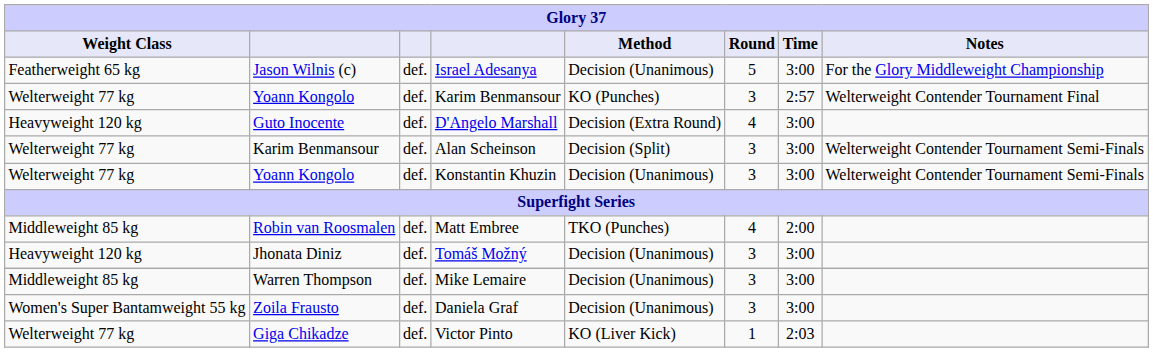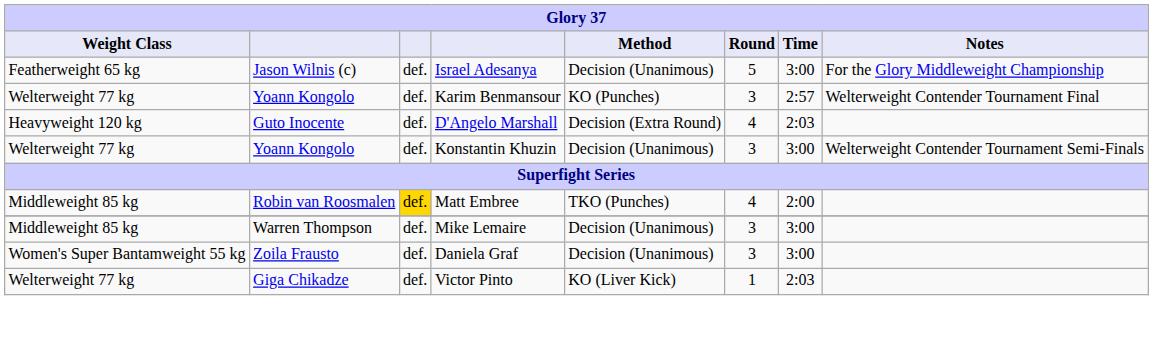D'Angelo Marshall | Time: 3:00 -> 2:03
- row: Welterweight 77 kg | Karim Benmansour | def. | Alan Scheinson | Decision (Split) | 3 | 3:00 | Welterweight Contender Tournament Semi-Finals
Matt Embree | column 3: no background -> gold background
- row: Heavyweight 120 kg | Jhonata Diniz | def. | Tomáš Možný | Decision (Unanimous) | 3 | 3:00
